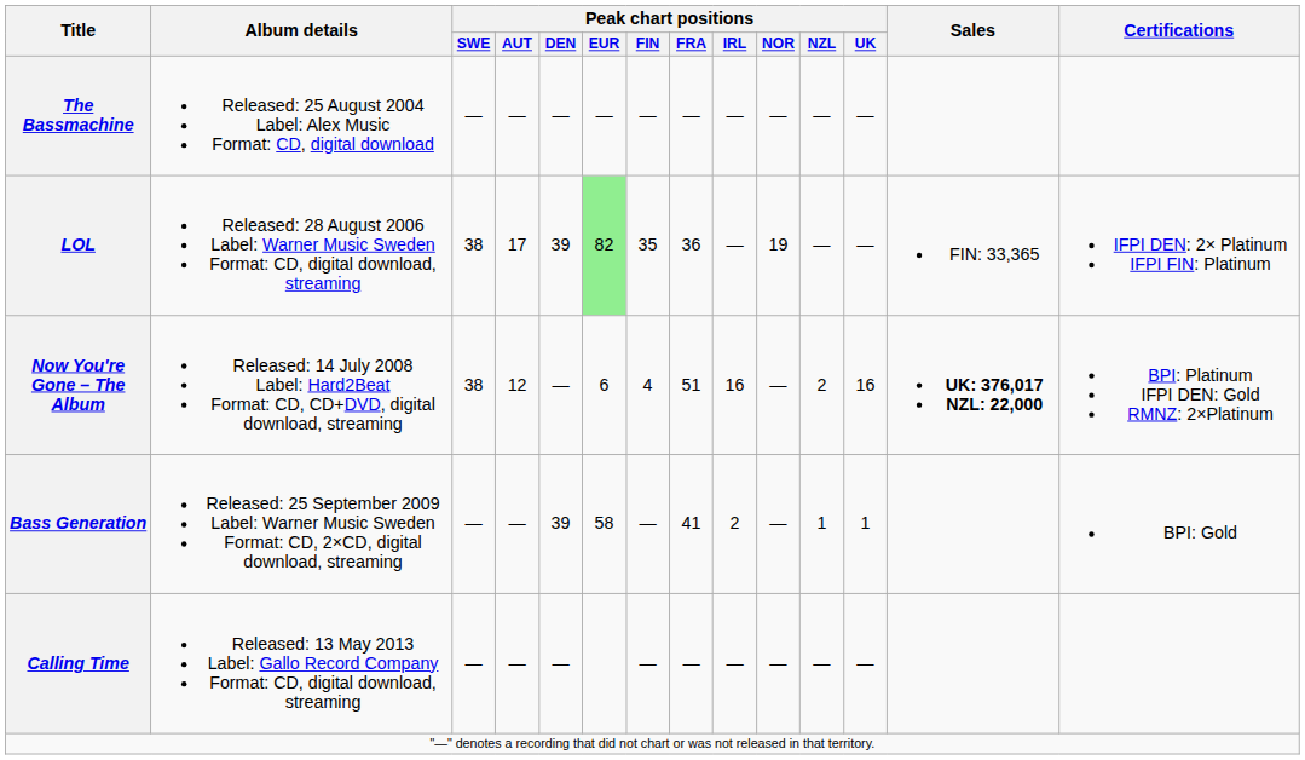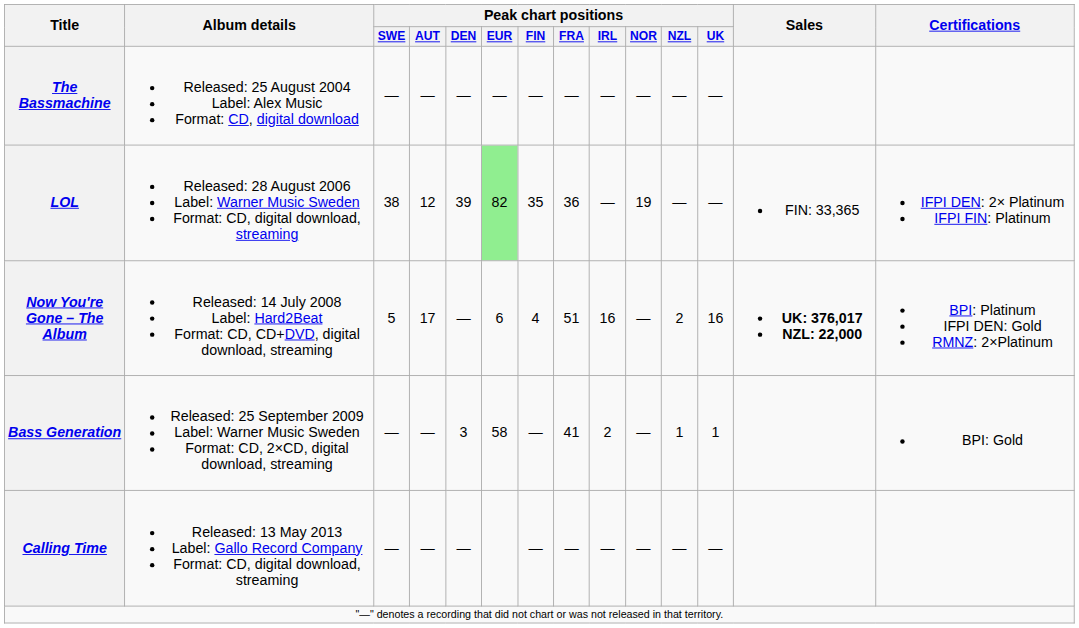LOL | Peak chart positions / AUT: 17 -> 12
Now You're Gone – The Album | Peak chart positions / SWE: 38 -> 5
Now You're Gone – The Album | Peak chart positions / AUT: 12 -> 17
Bass Generation | Peak chart positions / DEN: 39 -> 3
